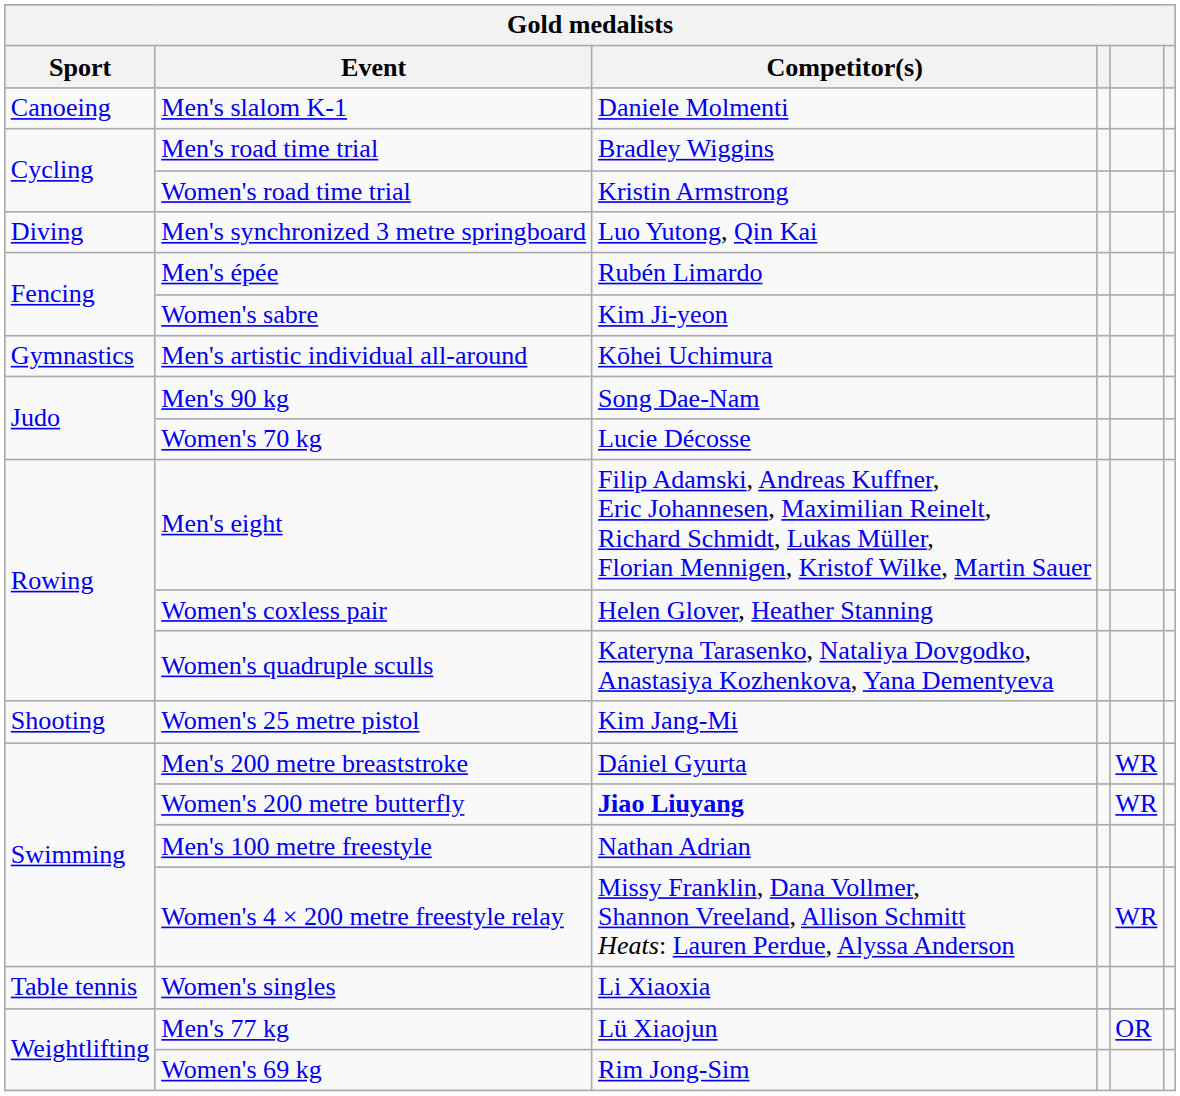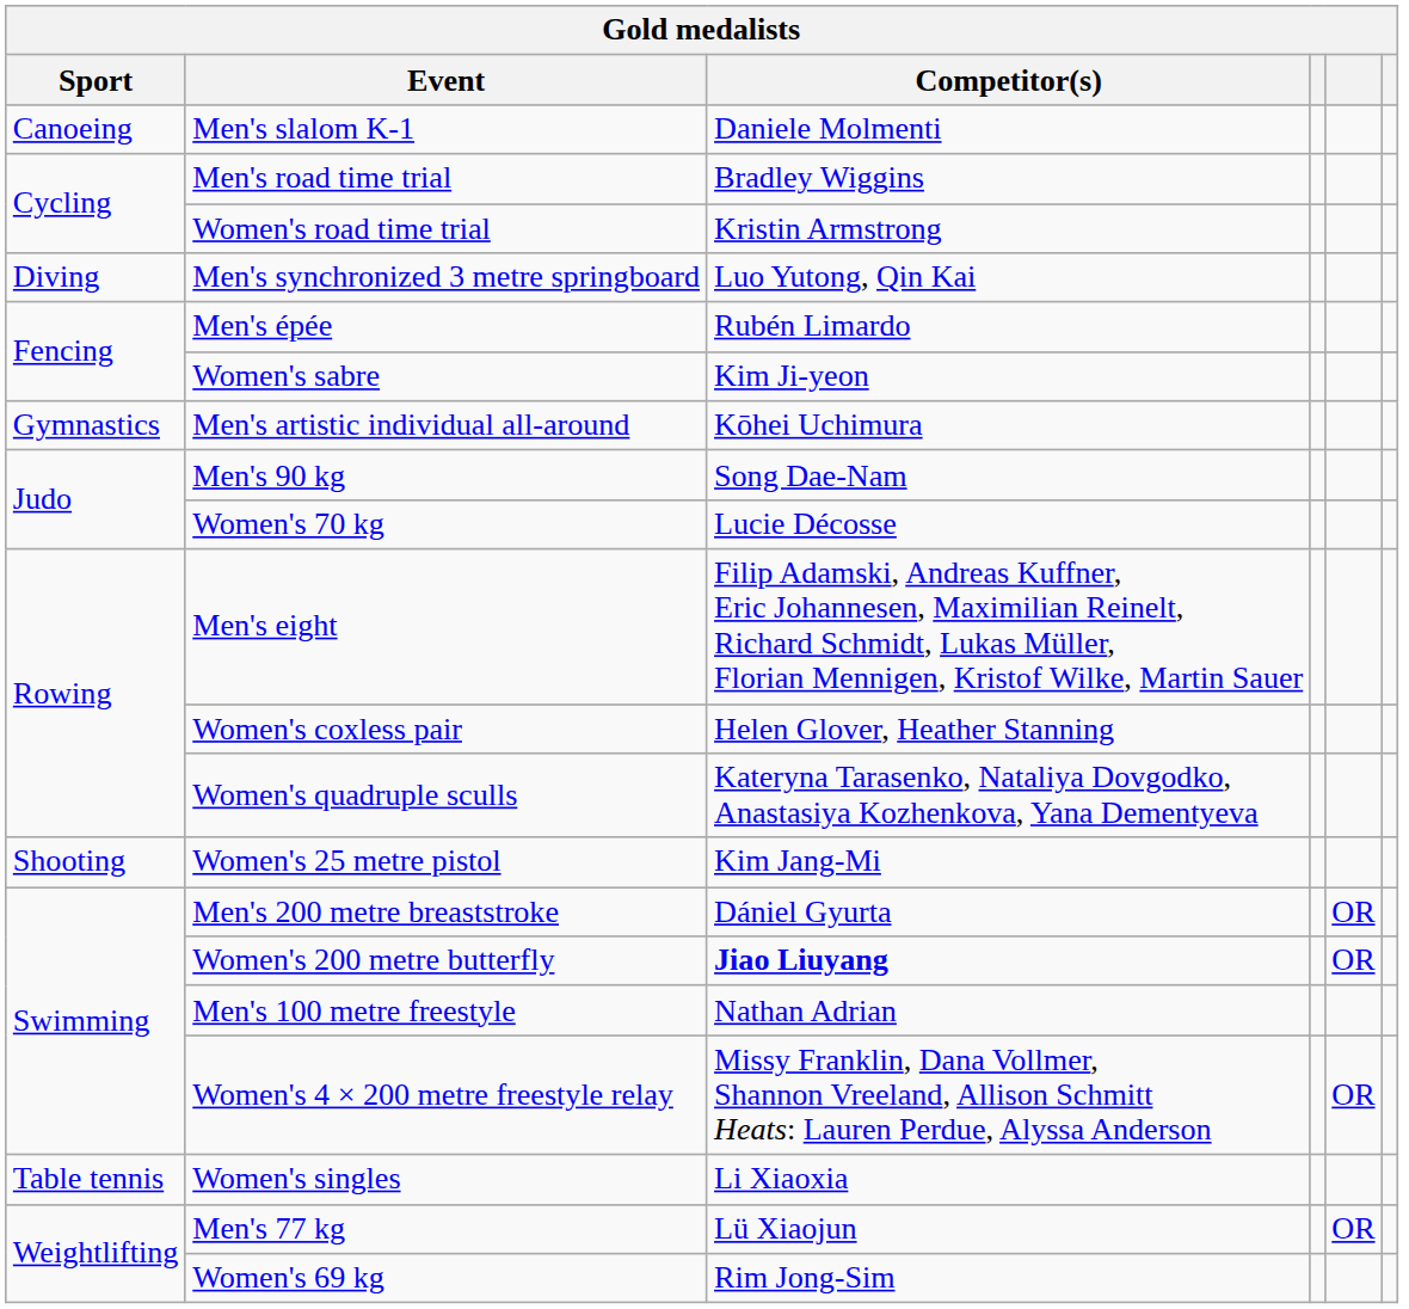Men's 200 metre breaststroke | column 5: WR -> OR
Women's 200 metre butterfly | column 5: WR -> OR
Women's 4 × 200 metre freestyle relay | column 5: WR -> OR
